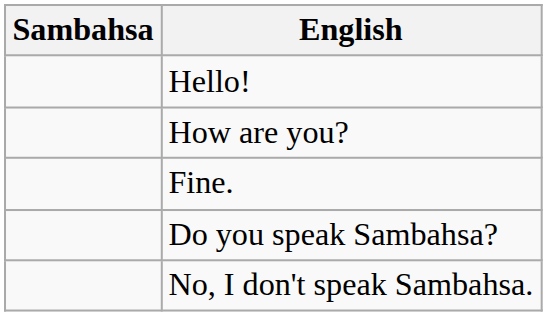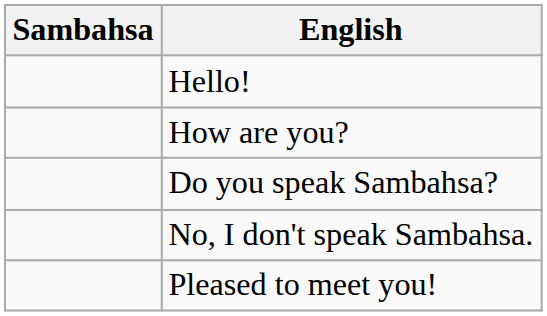- row: Fine.
+ row: Pleased to meet you!
